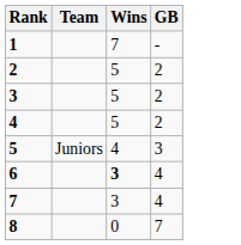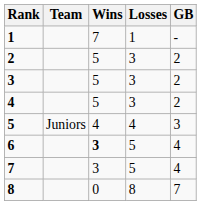+ column: Losses | 1 | 3 | 3 | 3 | 4 | 5 | 5 | 8
